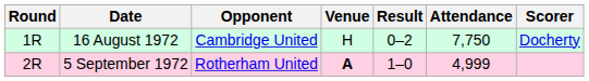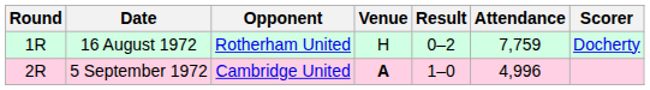16 August 1972 | Opponent: Cambridge United -> Rotherham United
16 August 1972 | Attendance: 7,750 -> 7,759
5 September 1972 | Opponent: Rotherham United -> Cambridge United
5 September 1972 | Attendance: 4,999 -> 4,996
